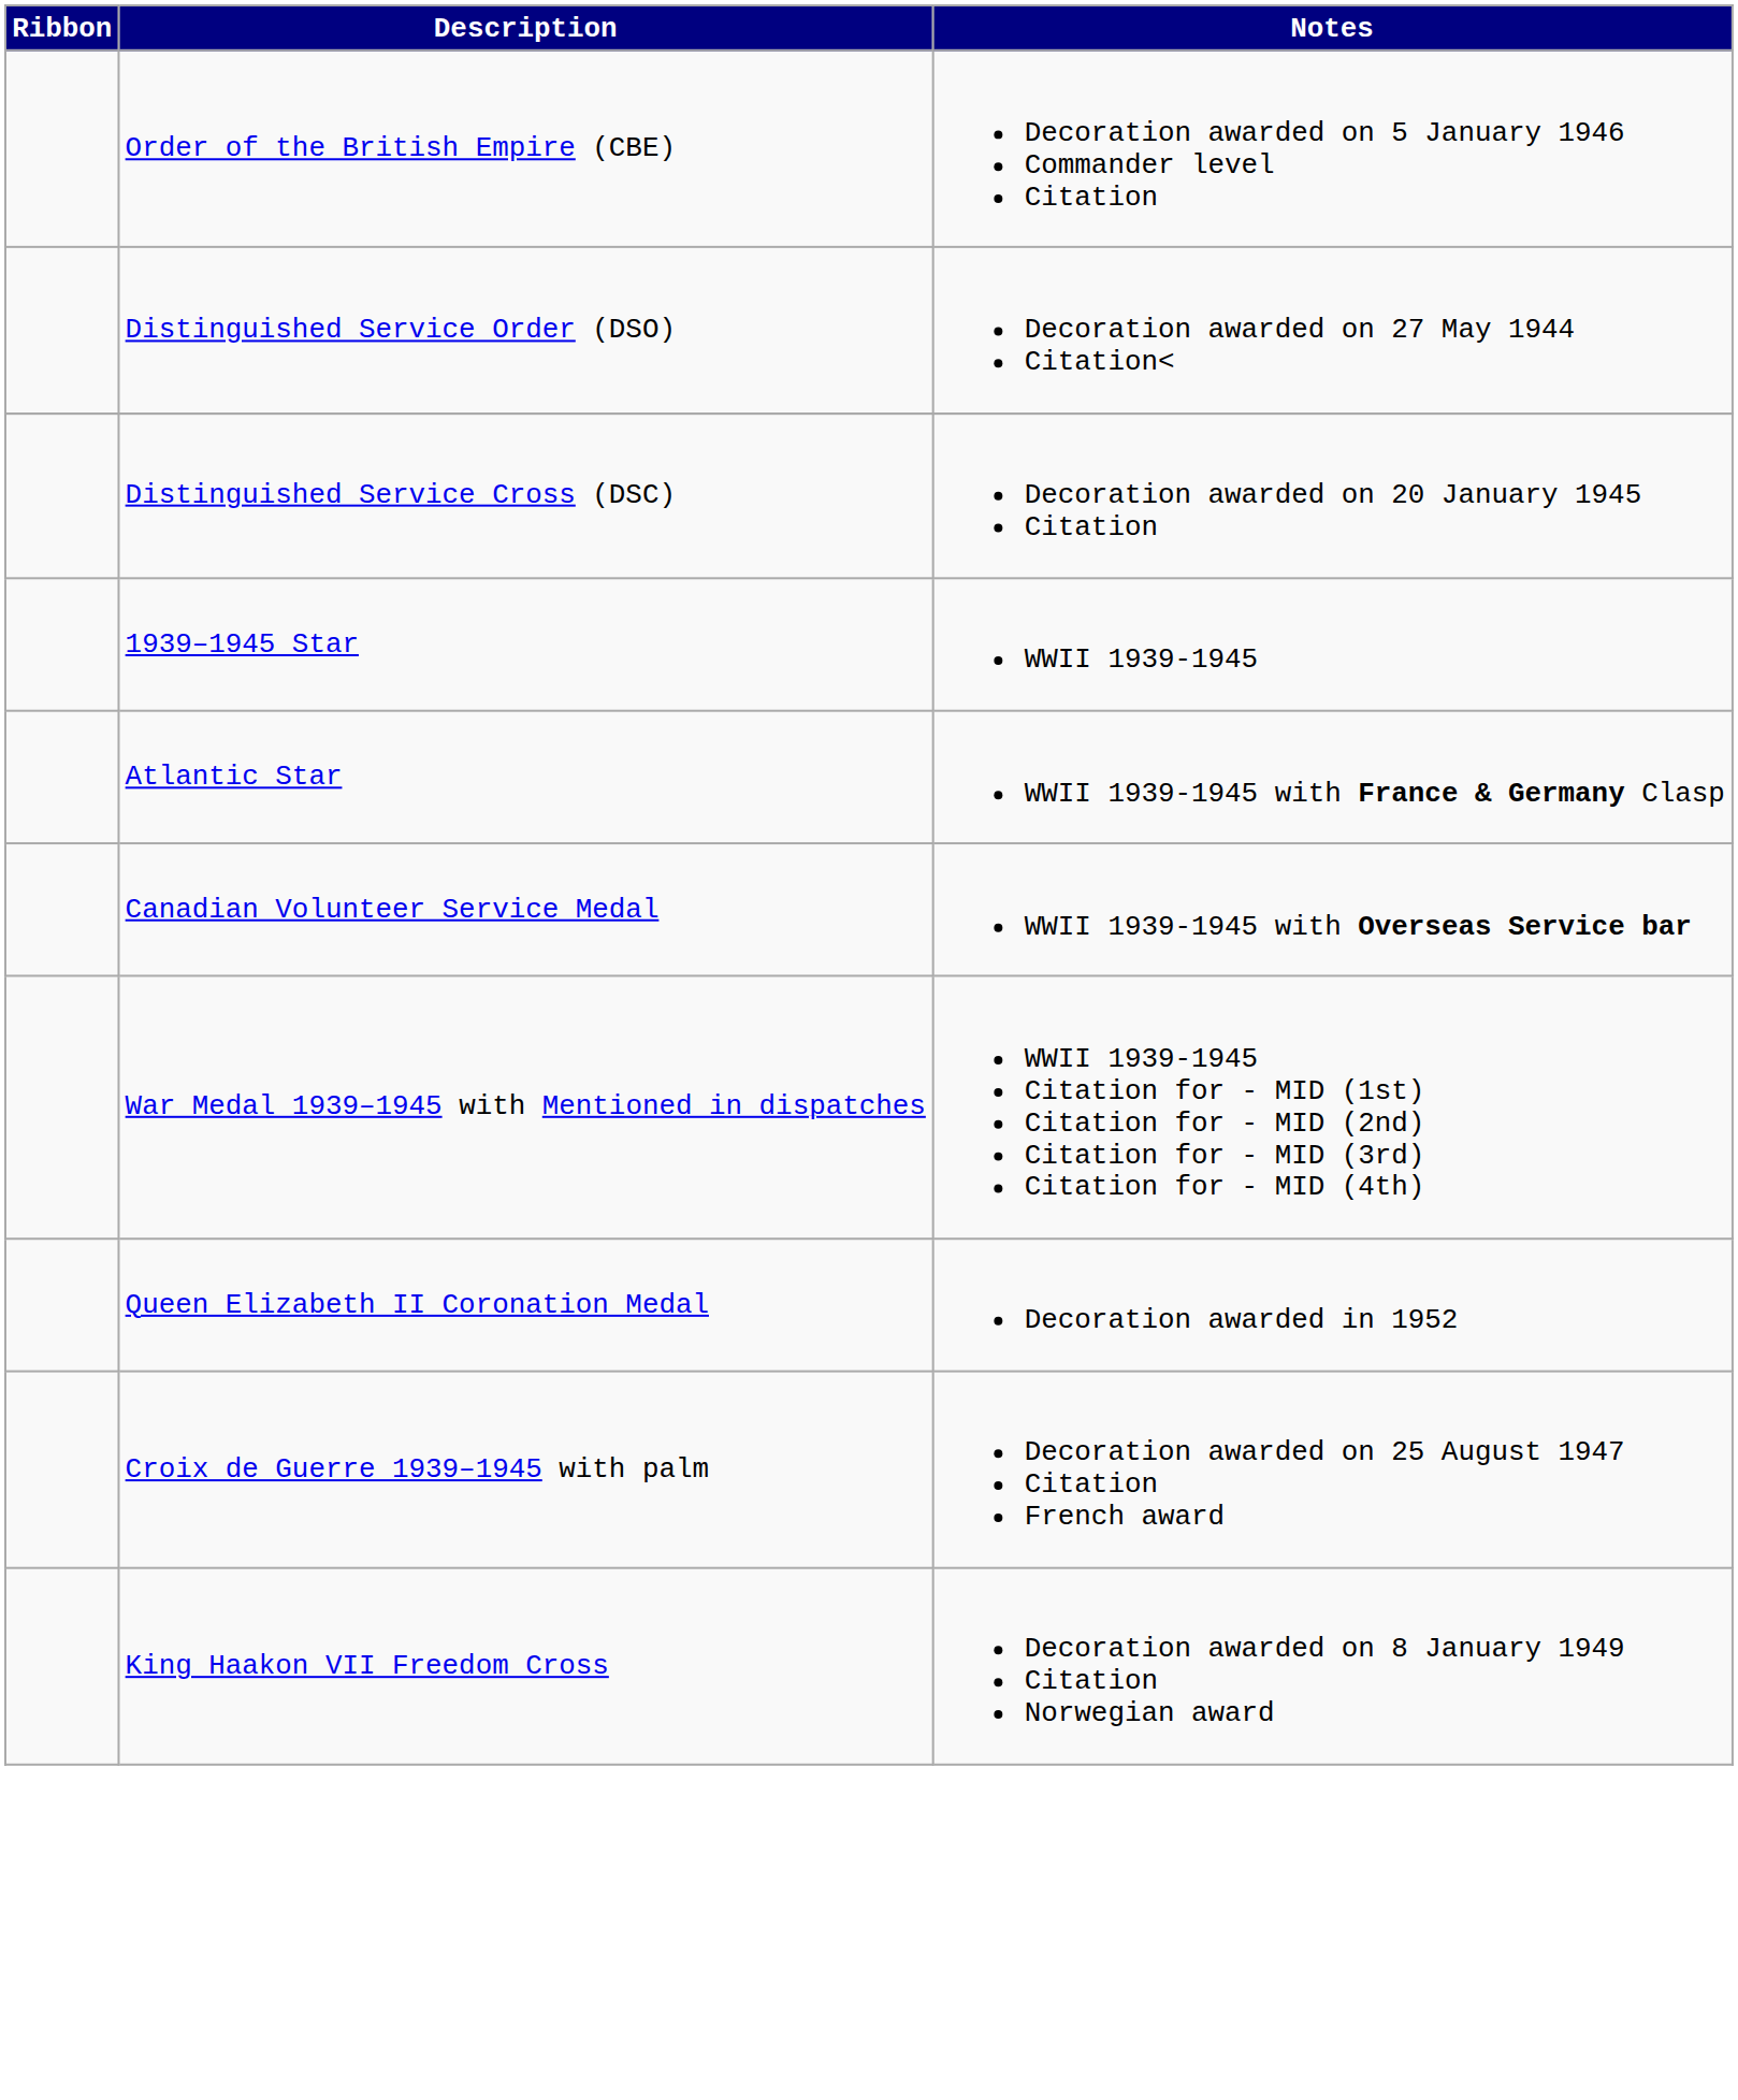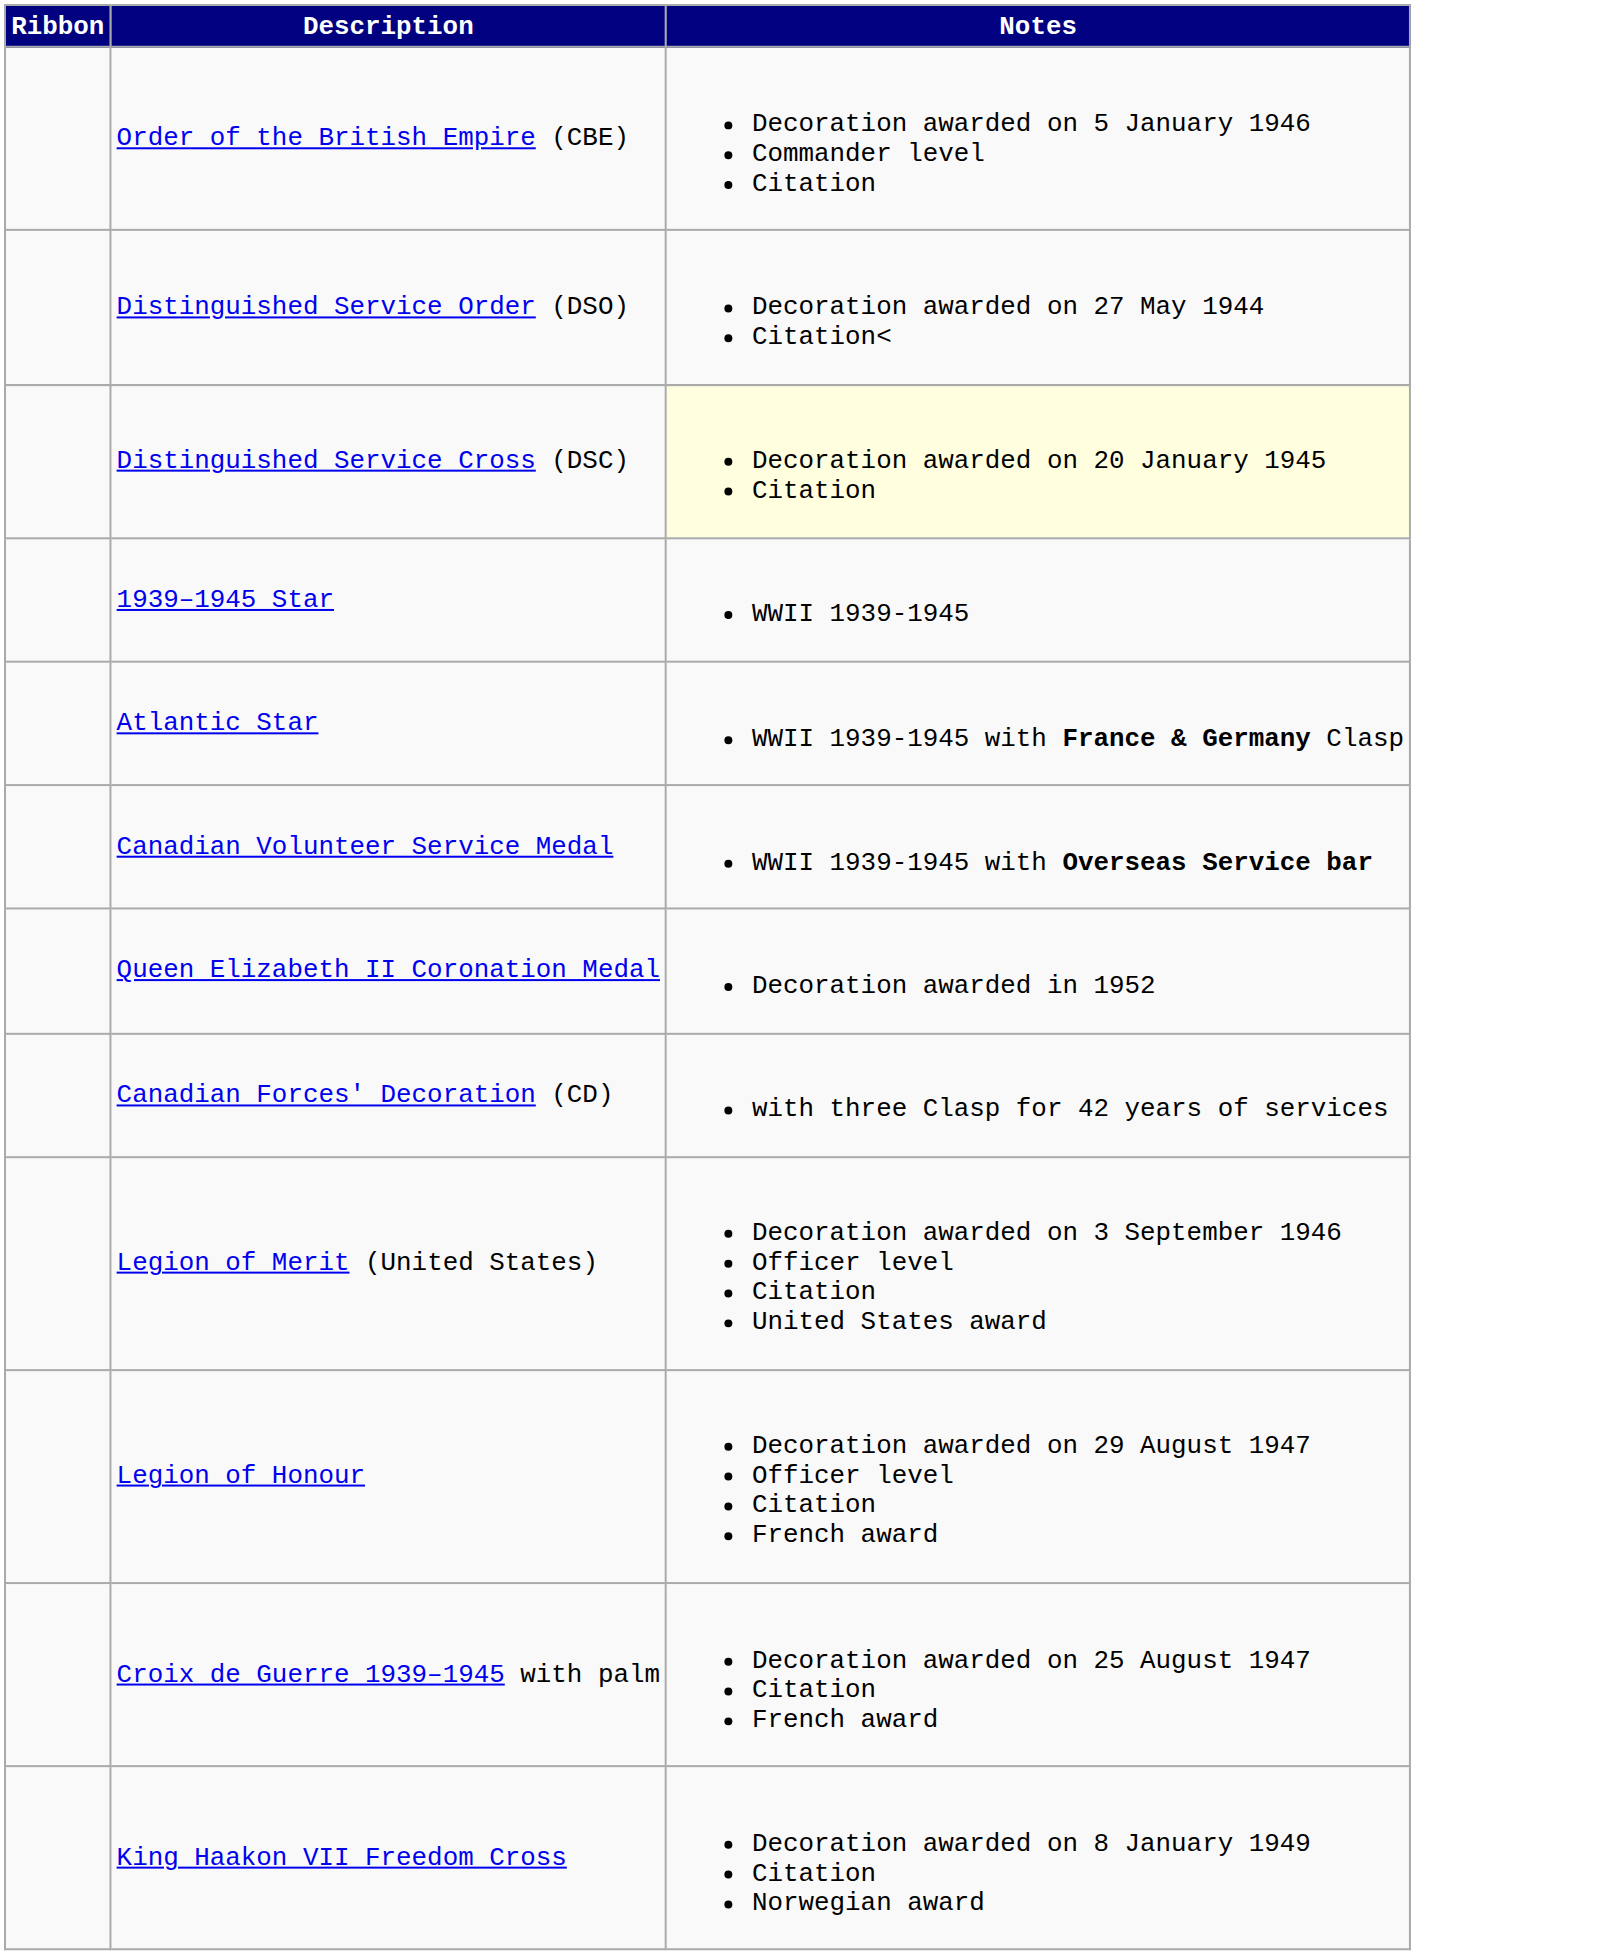Distinguished Service Cross (DSC) | Notes: no background -> lightyellow background
- row: War Medal 1939–1945 with Mentioned in dispatches | WWII 1939-1945 Citation for - MID (1st) Citation for - MID (2nd) Citation for - MID (3rd) Citation for - MID (4th)
+ row: Canadian Forces' Decoration (CD) | with three Clasp for 42 years of services
+ row: Legion of Merit (United States) | Decoration awarded on 3 September 1946 Officer level Citation United States award
+ row: Legion of Honour | Decoration awarded on 29 August 1947 Officer level Citation French award
